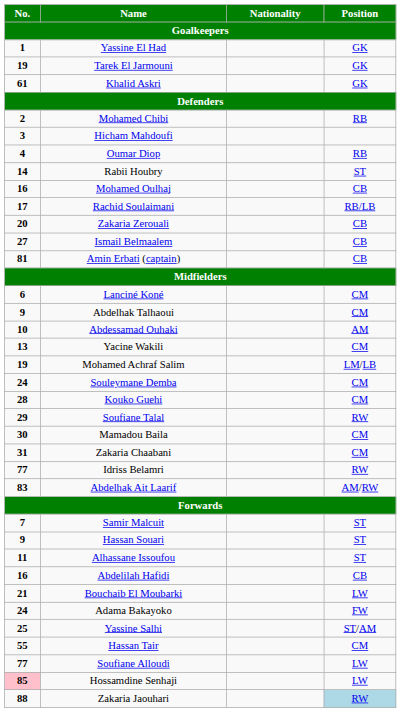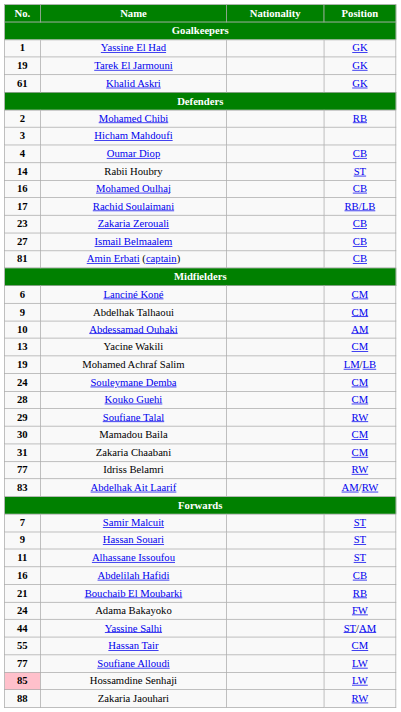Oumar Diop | Position: RB -> CB
Zakaria Zerouali | No.: 20 -> 23
Bouchaib El Moubarki | Position: LW -> RB
Yassine Salhi | No.: 25 -> 44
Zakaria Jaouhari | Position: lightblue background -> no background
